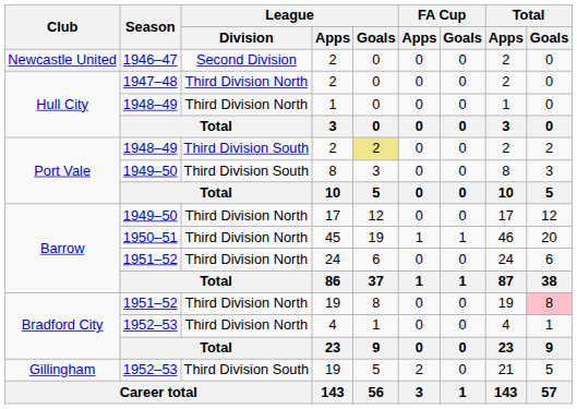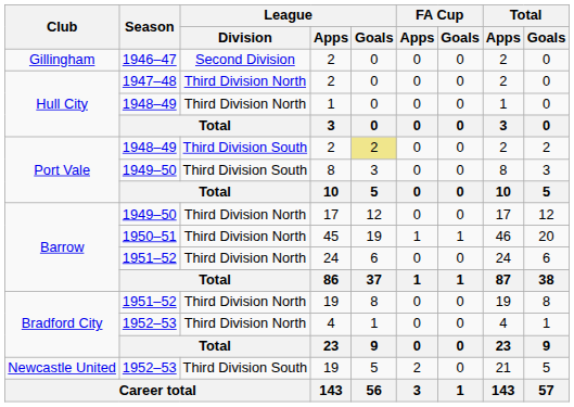1946–47 / 2 | Club: Newcastle United -> Gillingham
1951–52 / 19 | Total / Goals: pink background -> no background
1952–53 / 19 | Club: Gillingham -> Newcastle United
